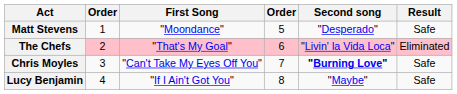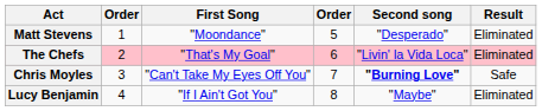Matt Stevens | Result: Safe -> Eliminated
Lucy Benjamin | Result: Safe -> Eliminated
